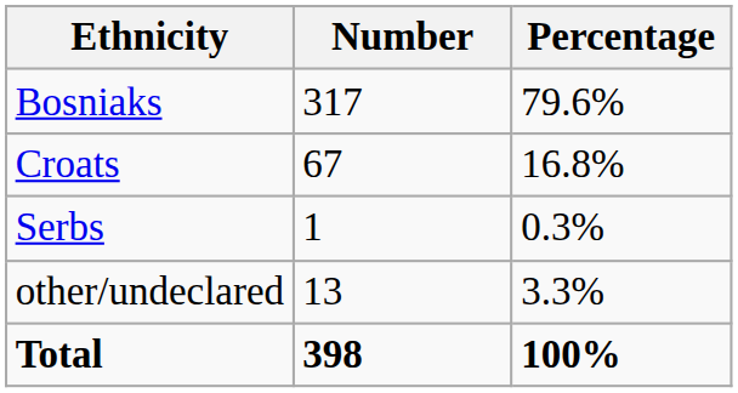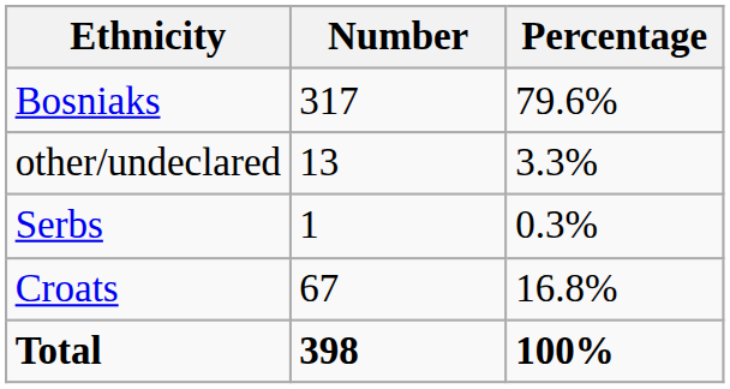rows swapped: Croats <-> other/undeclared
